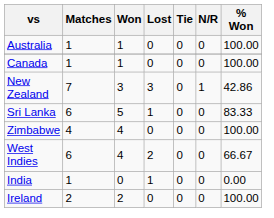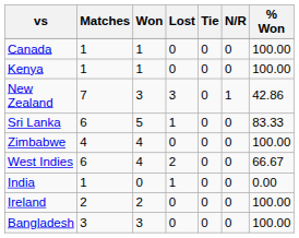- row: Australia | 1 | 1 | 0 | 0 | 0 | 100.00
+ row: Kenya | 1 | 1 | 0 | 0 | 0 | 100.00
+ row: Bangladesh | 3 | 3 | 0 | 0 | 0 | 100.00
